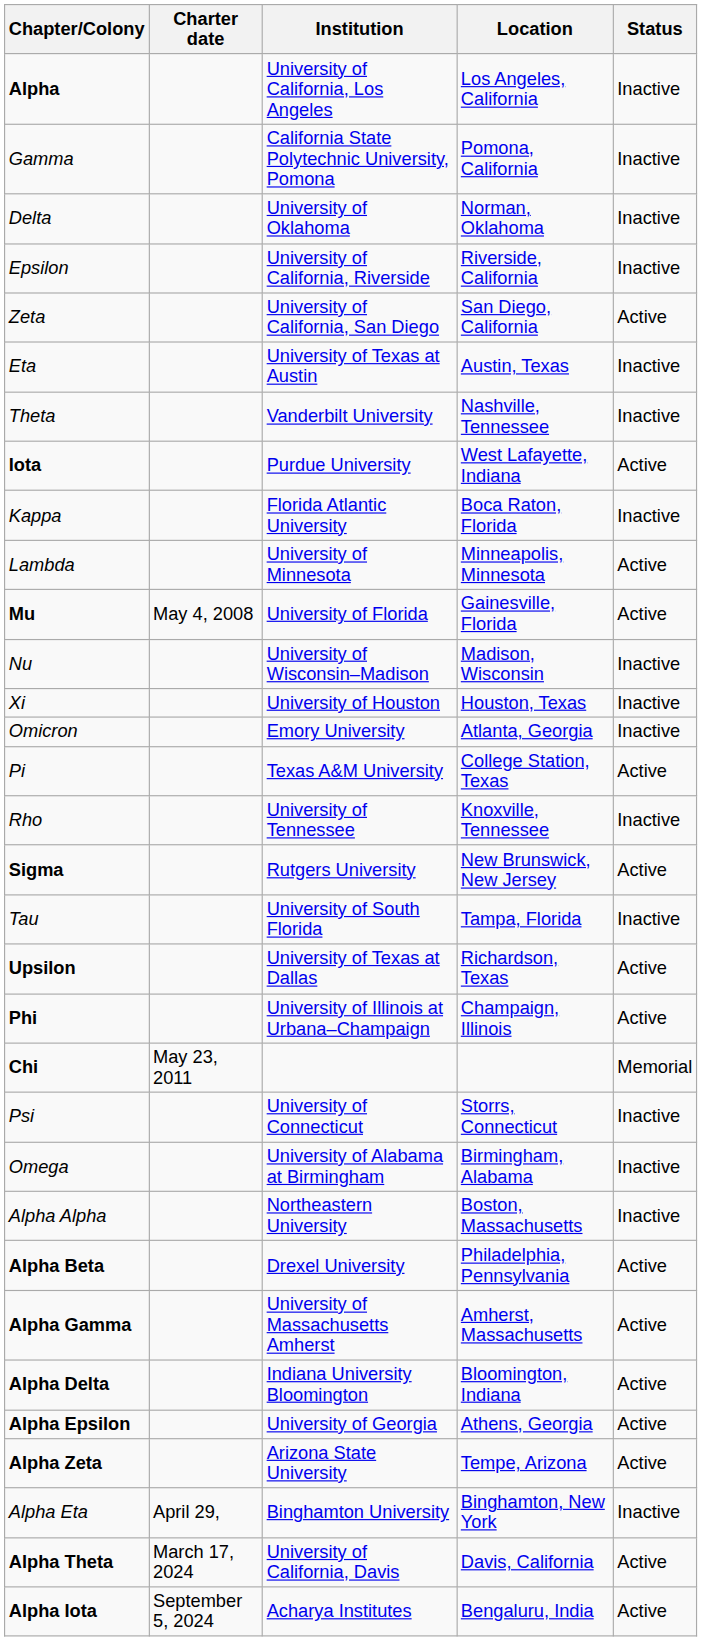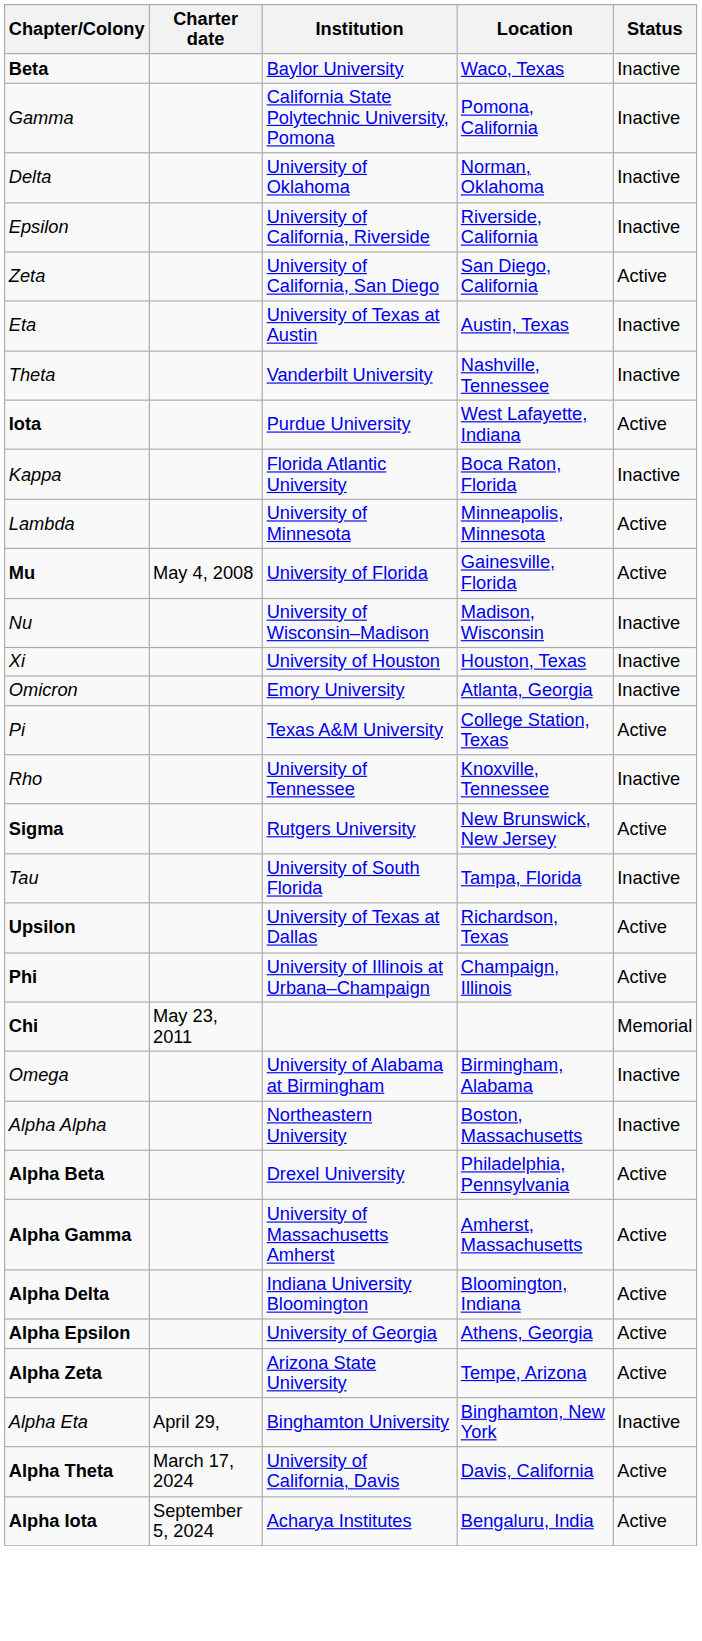- row: Alpha | University of California, Los Angeles | Los Angeles, California | Inactive
+ row: Beta | Baylor University | Waco, Texas | Inactive
- row: Psi | University of Connecticut | Storrs, Connecticut | Inactive
